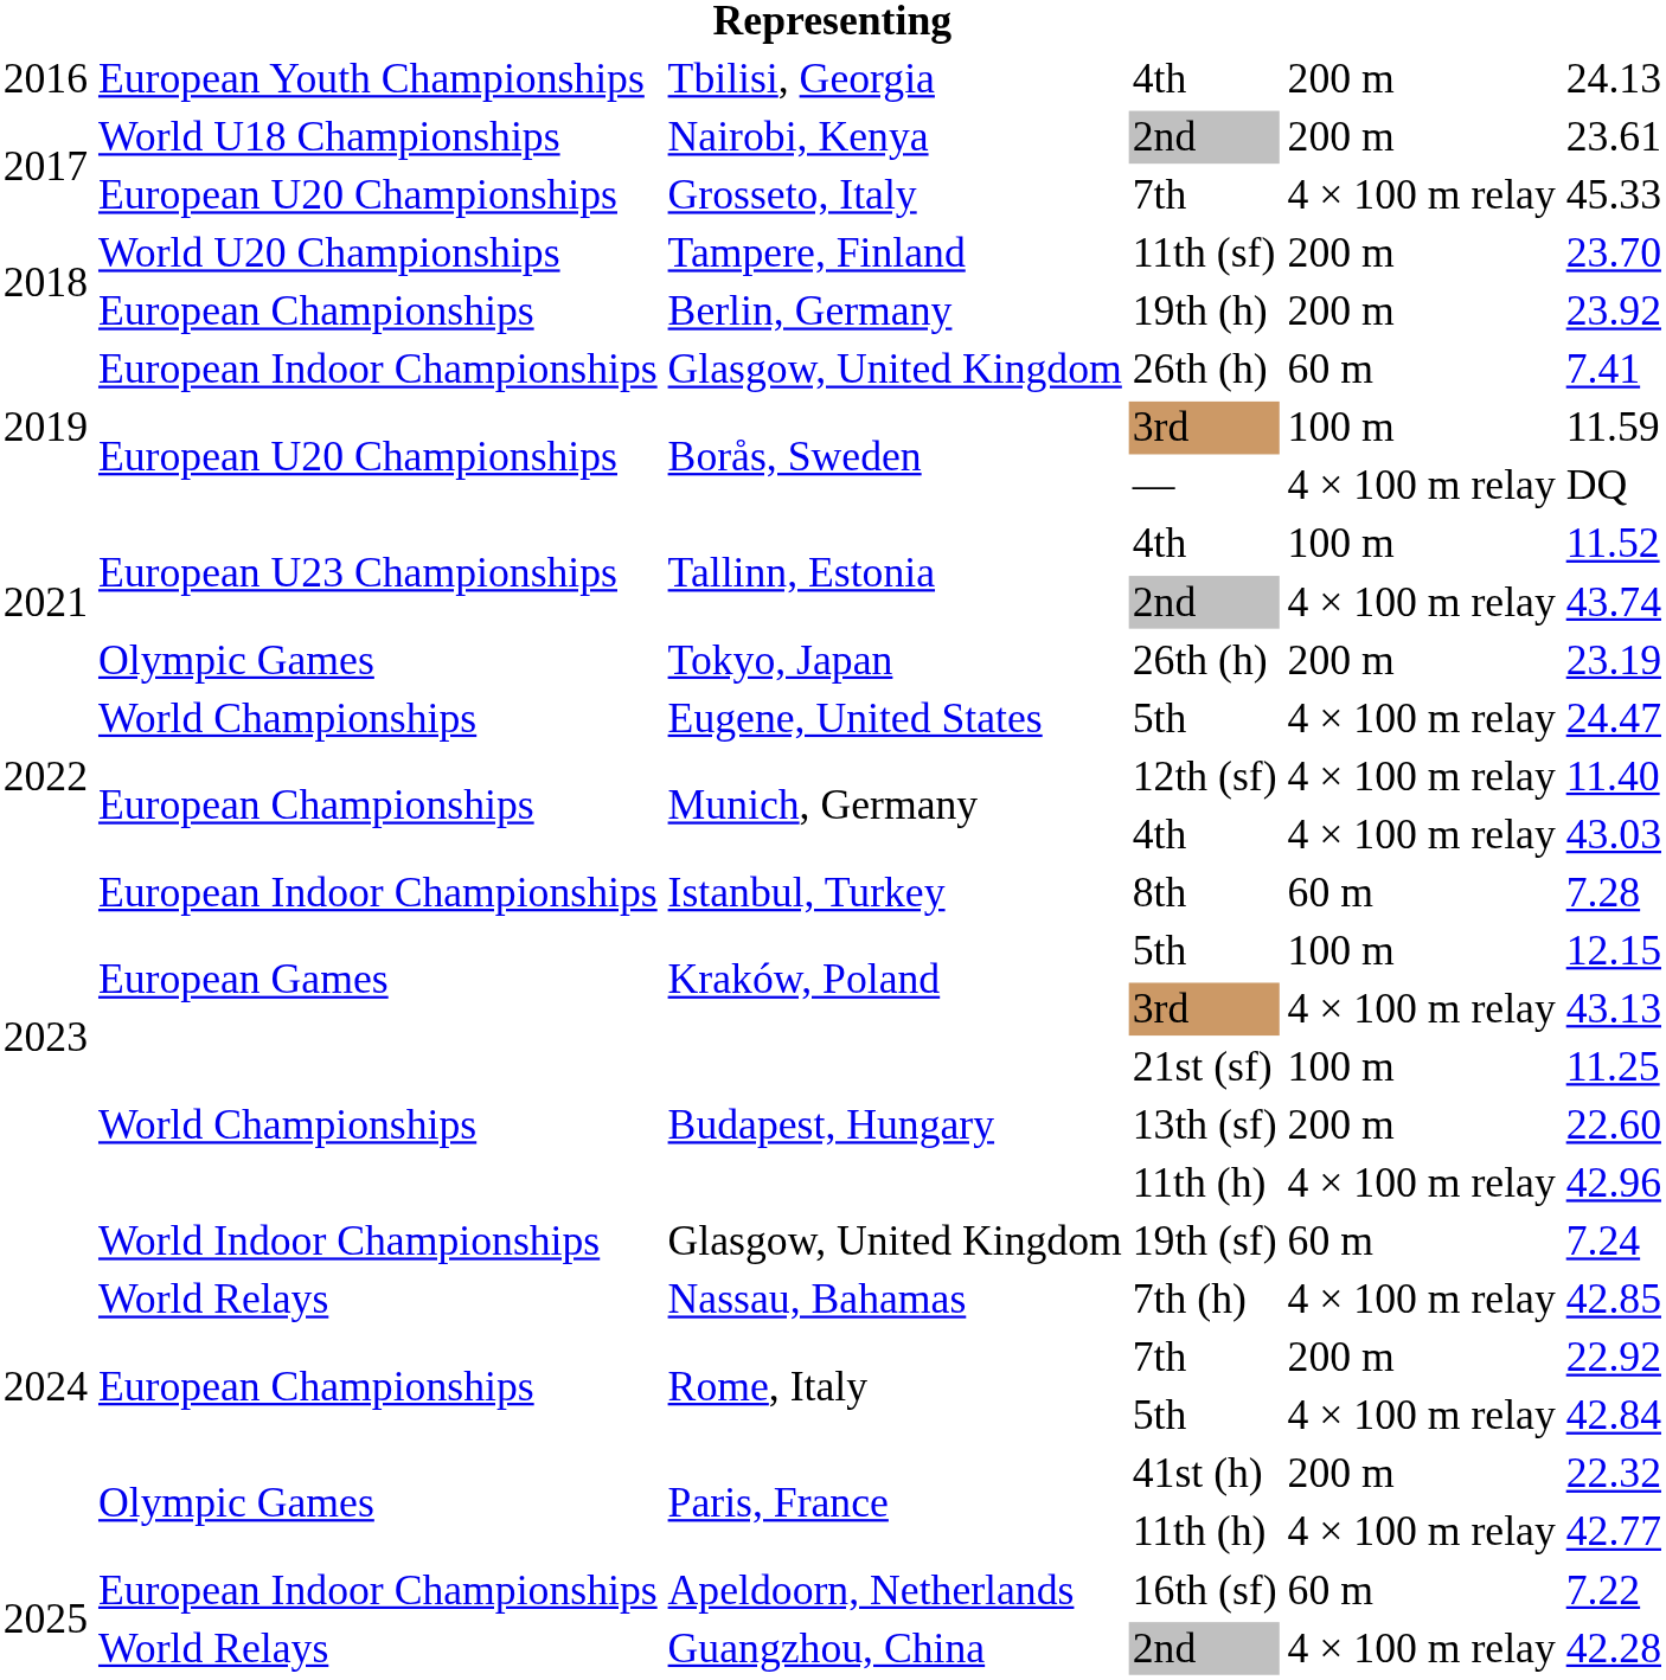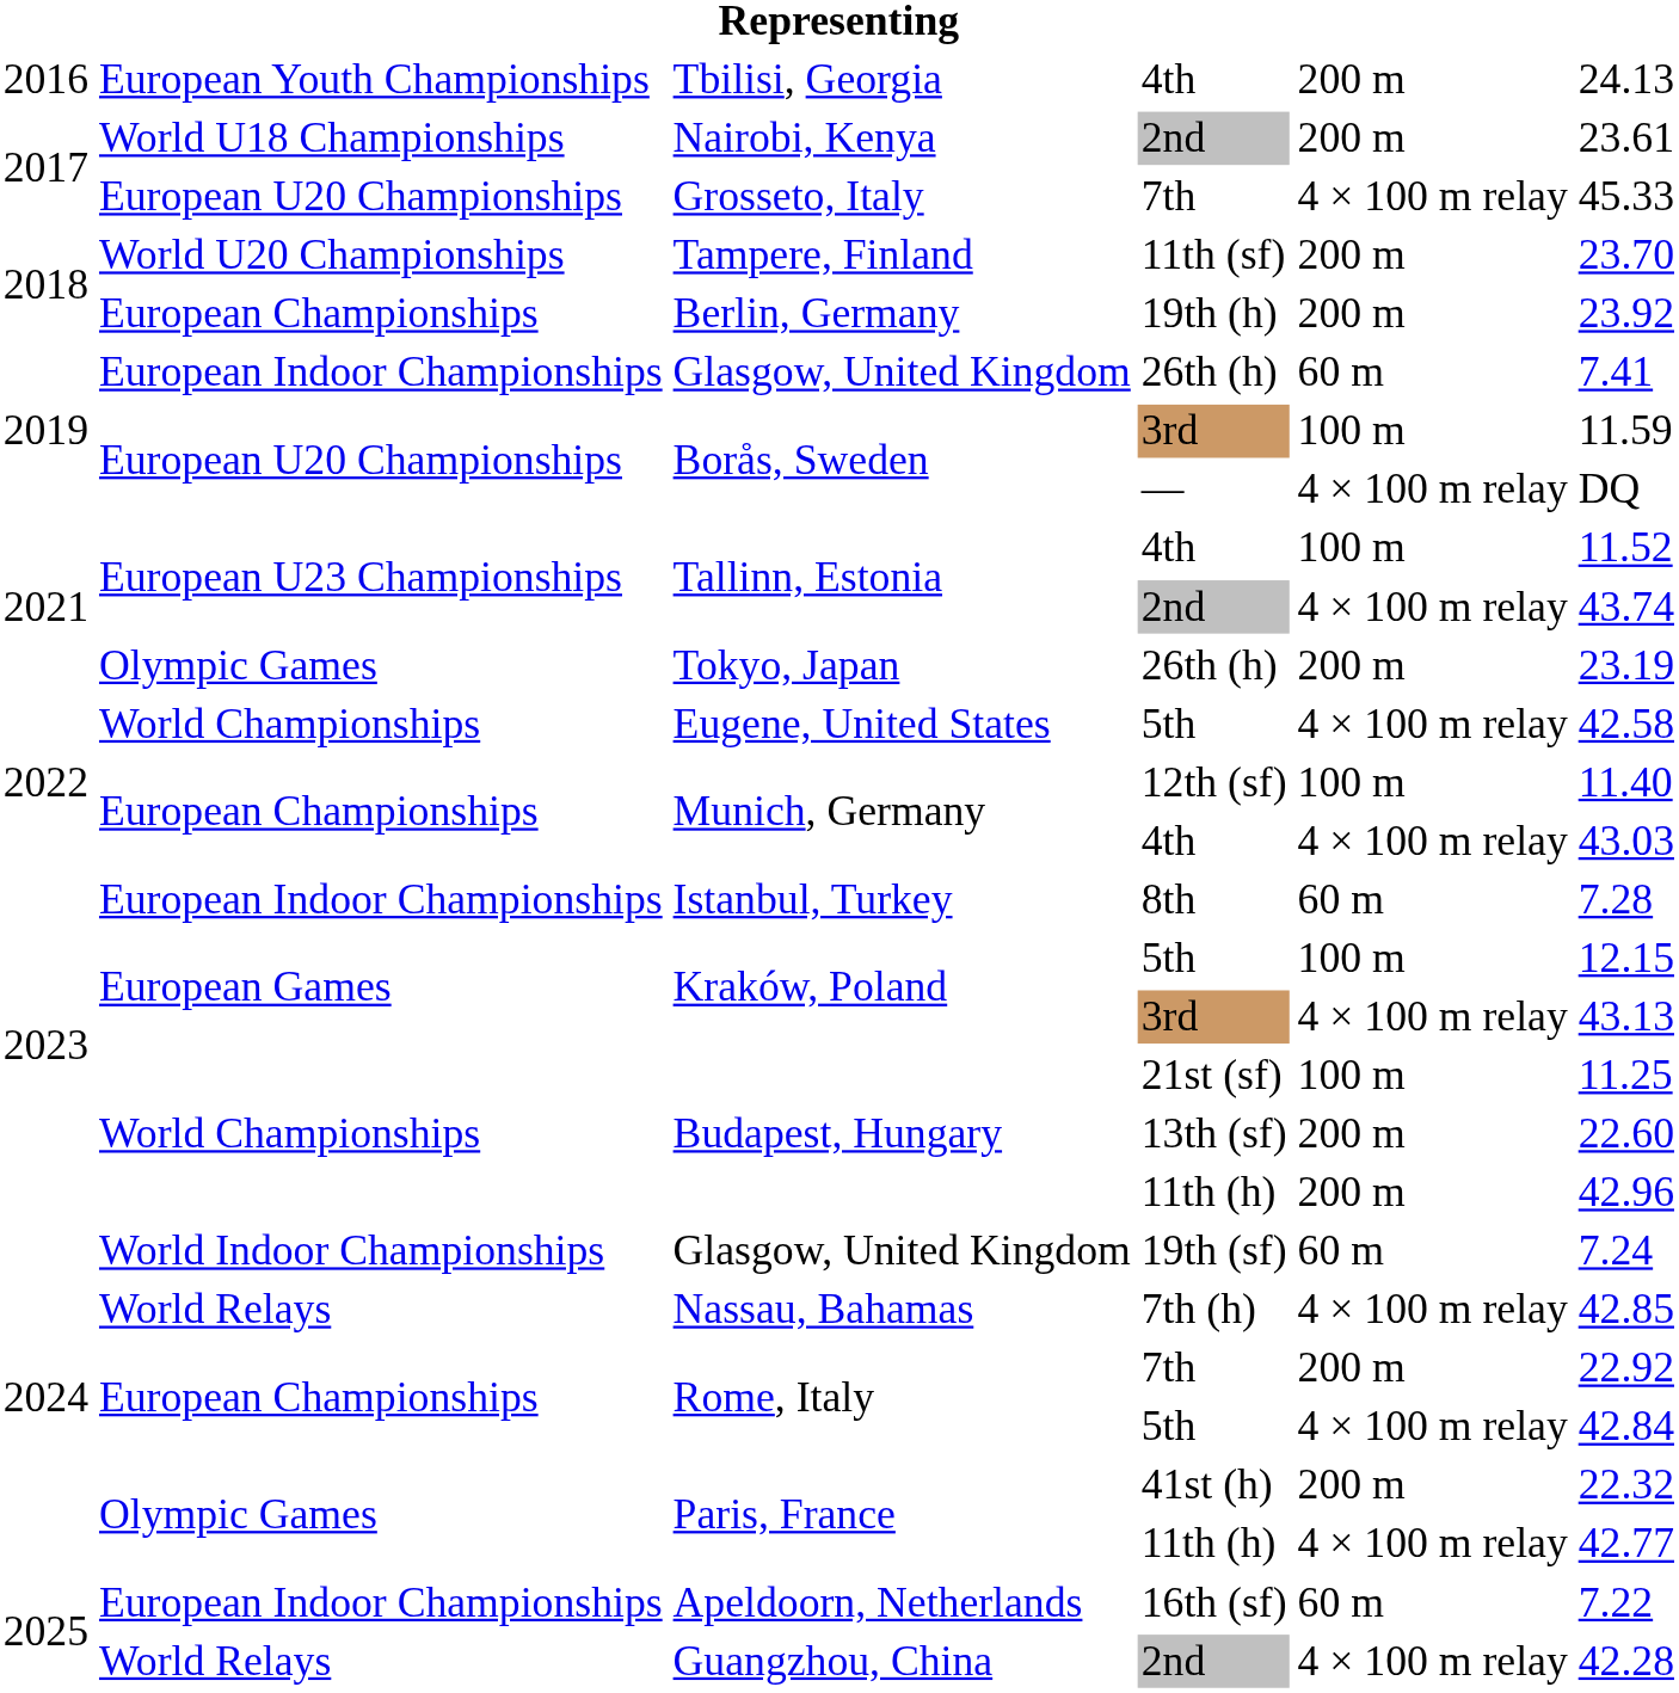Eugene, United States | column 6: 24.47 -> 42.58
Munich, Germany / 12th (sf) | column 5: 4 × 100 m relay -> 100 m
Budapest, Hungary / 11th (h) | column 5: 4 × 100 m relay -> 200 m
